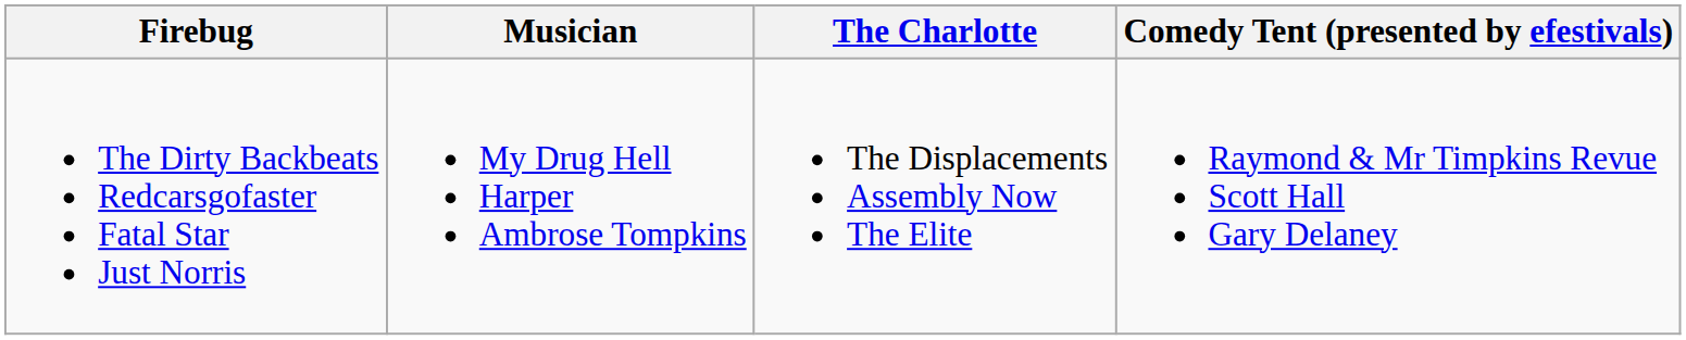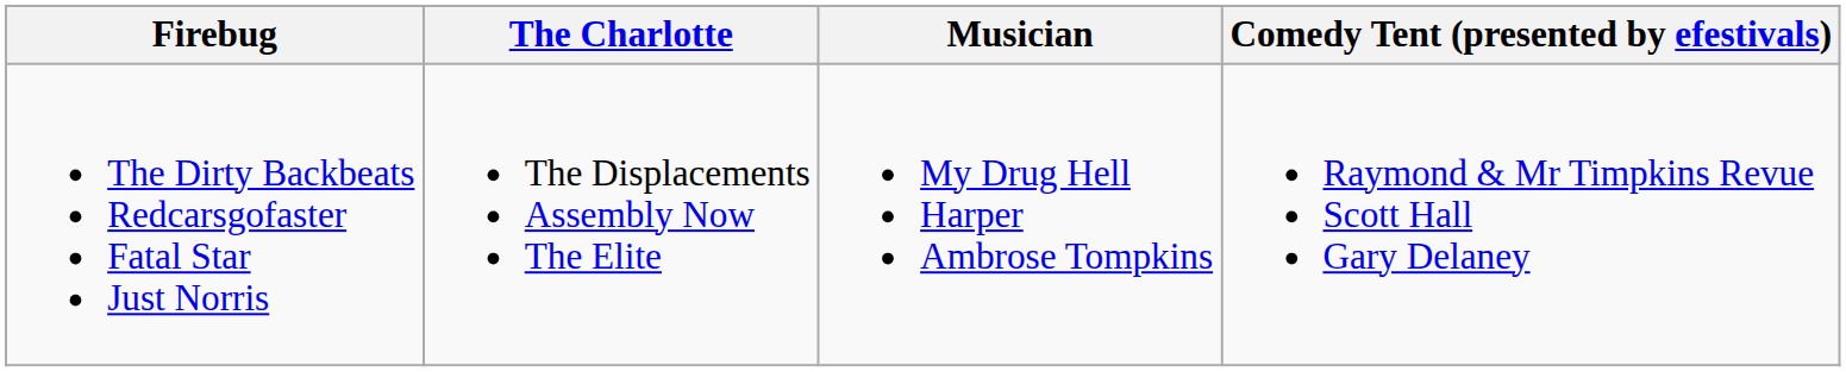columns swapped: Musician <-> The Charlotte
